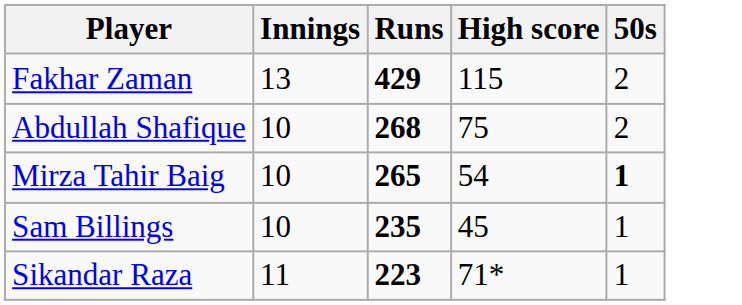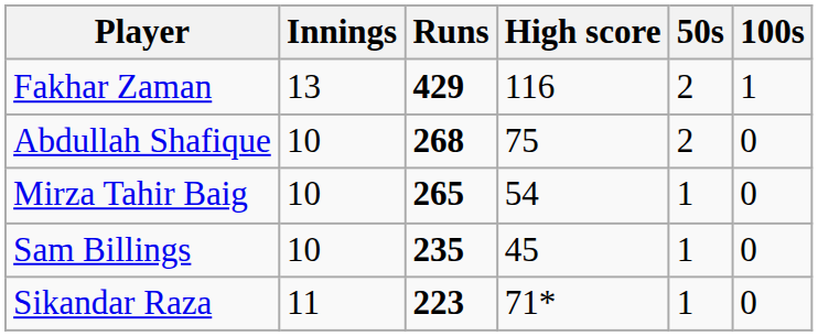+ column: 100s | 1 | 0 | 0 | 0 | 0
Fakhar Zaman | High score: 115 -> 116
Mirza Tahir Baig | 50s: bold -> normal
